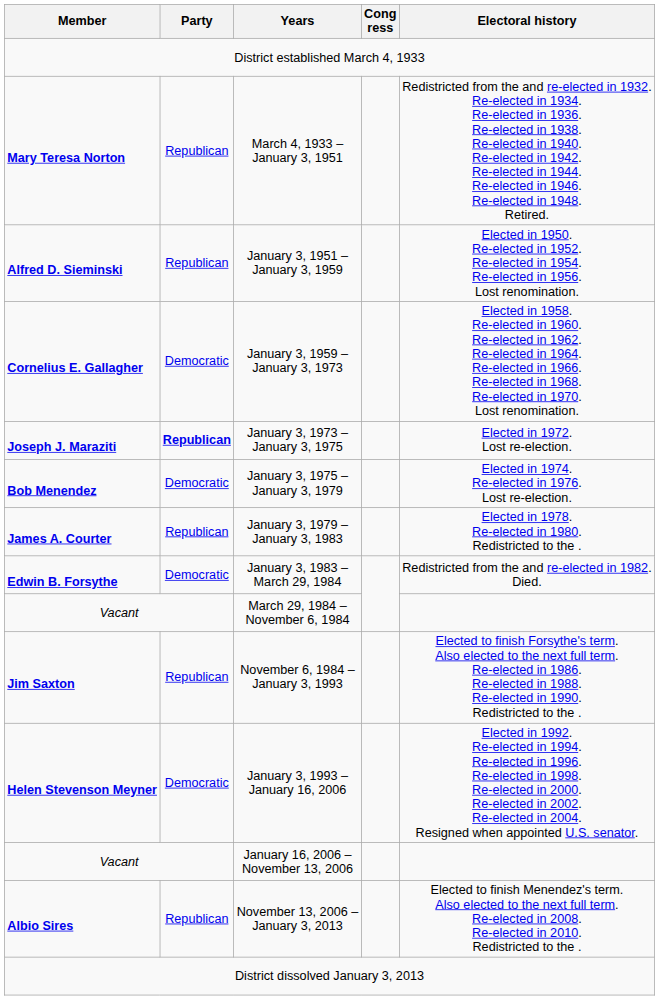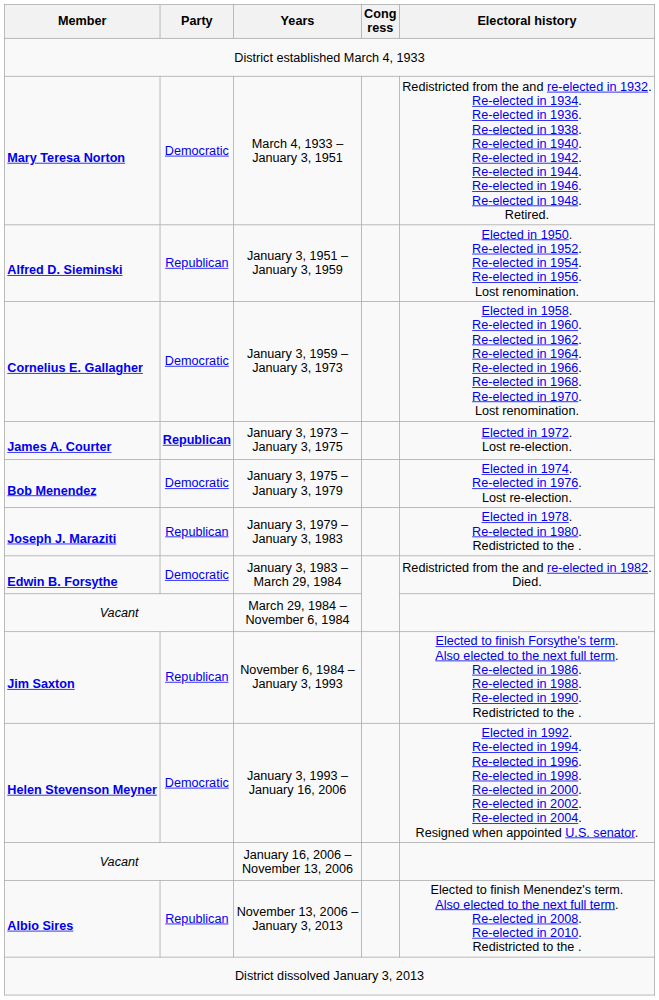March 4, 1933 – January 3, 1951 | Party: Republican -> Democratic
January 3, 1973 – January 3, 1975 | Member: Joseph J. Maraziti -> James A. Courter
January 3, 1979 – January 3, 1983 | Member: James A. Courter -> Joseph J. Maraziti
